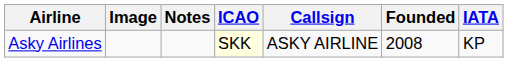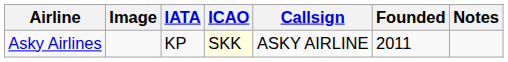columns swapped: IATA <-> Notes
Asky Airlines | Founded: 2008 -> 2011
